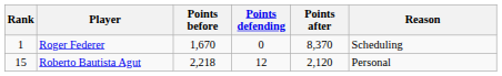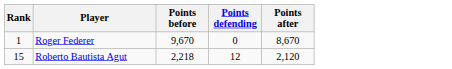- column: Reason | Scheduling | Personal
Roger Federer | Points before: 1,670 -> 9,670
Roger Federer | Points after: 8,370 -> 8,670
